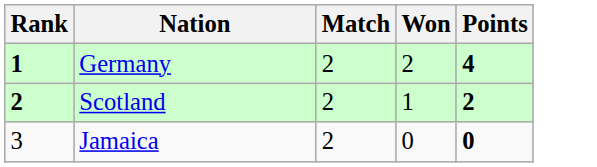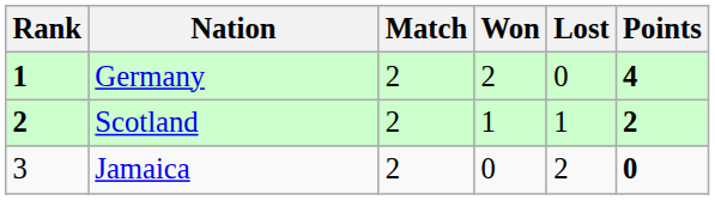+ column: Lost | 0 | 1 | 2
